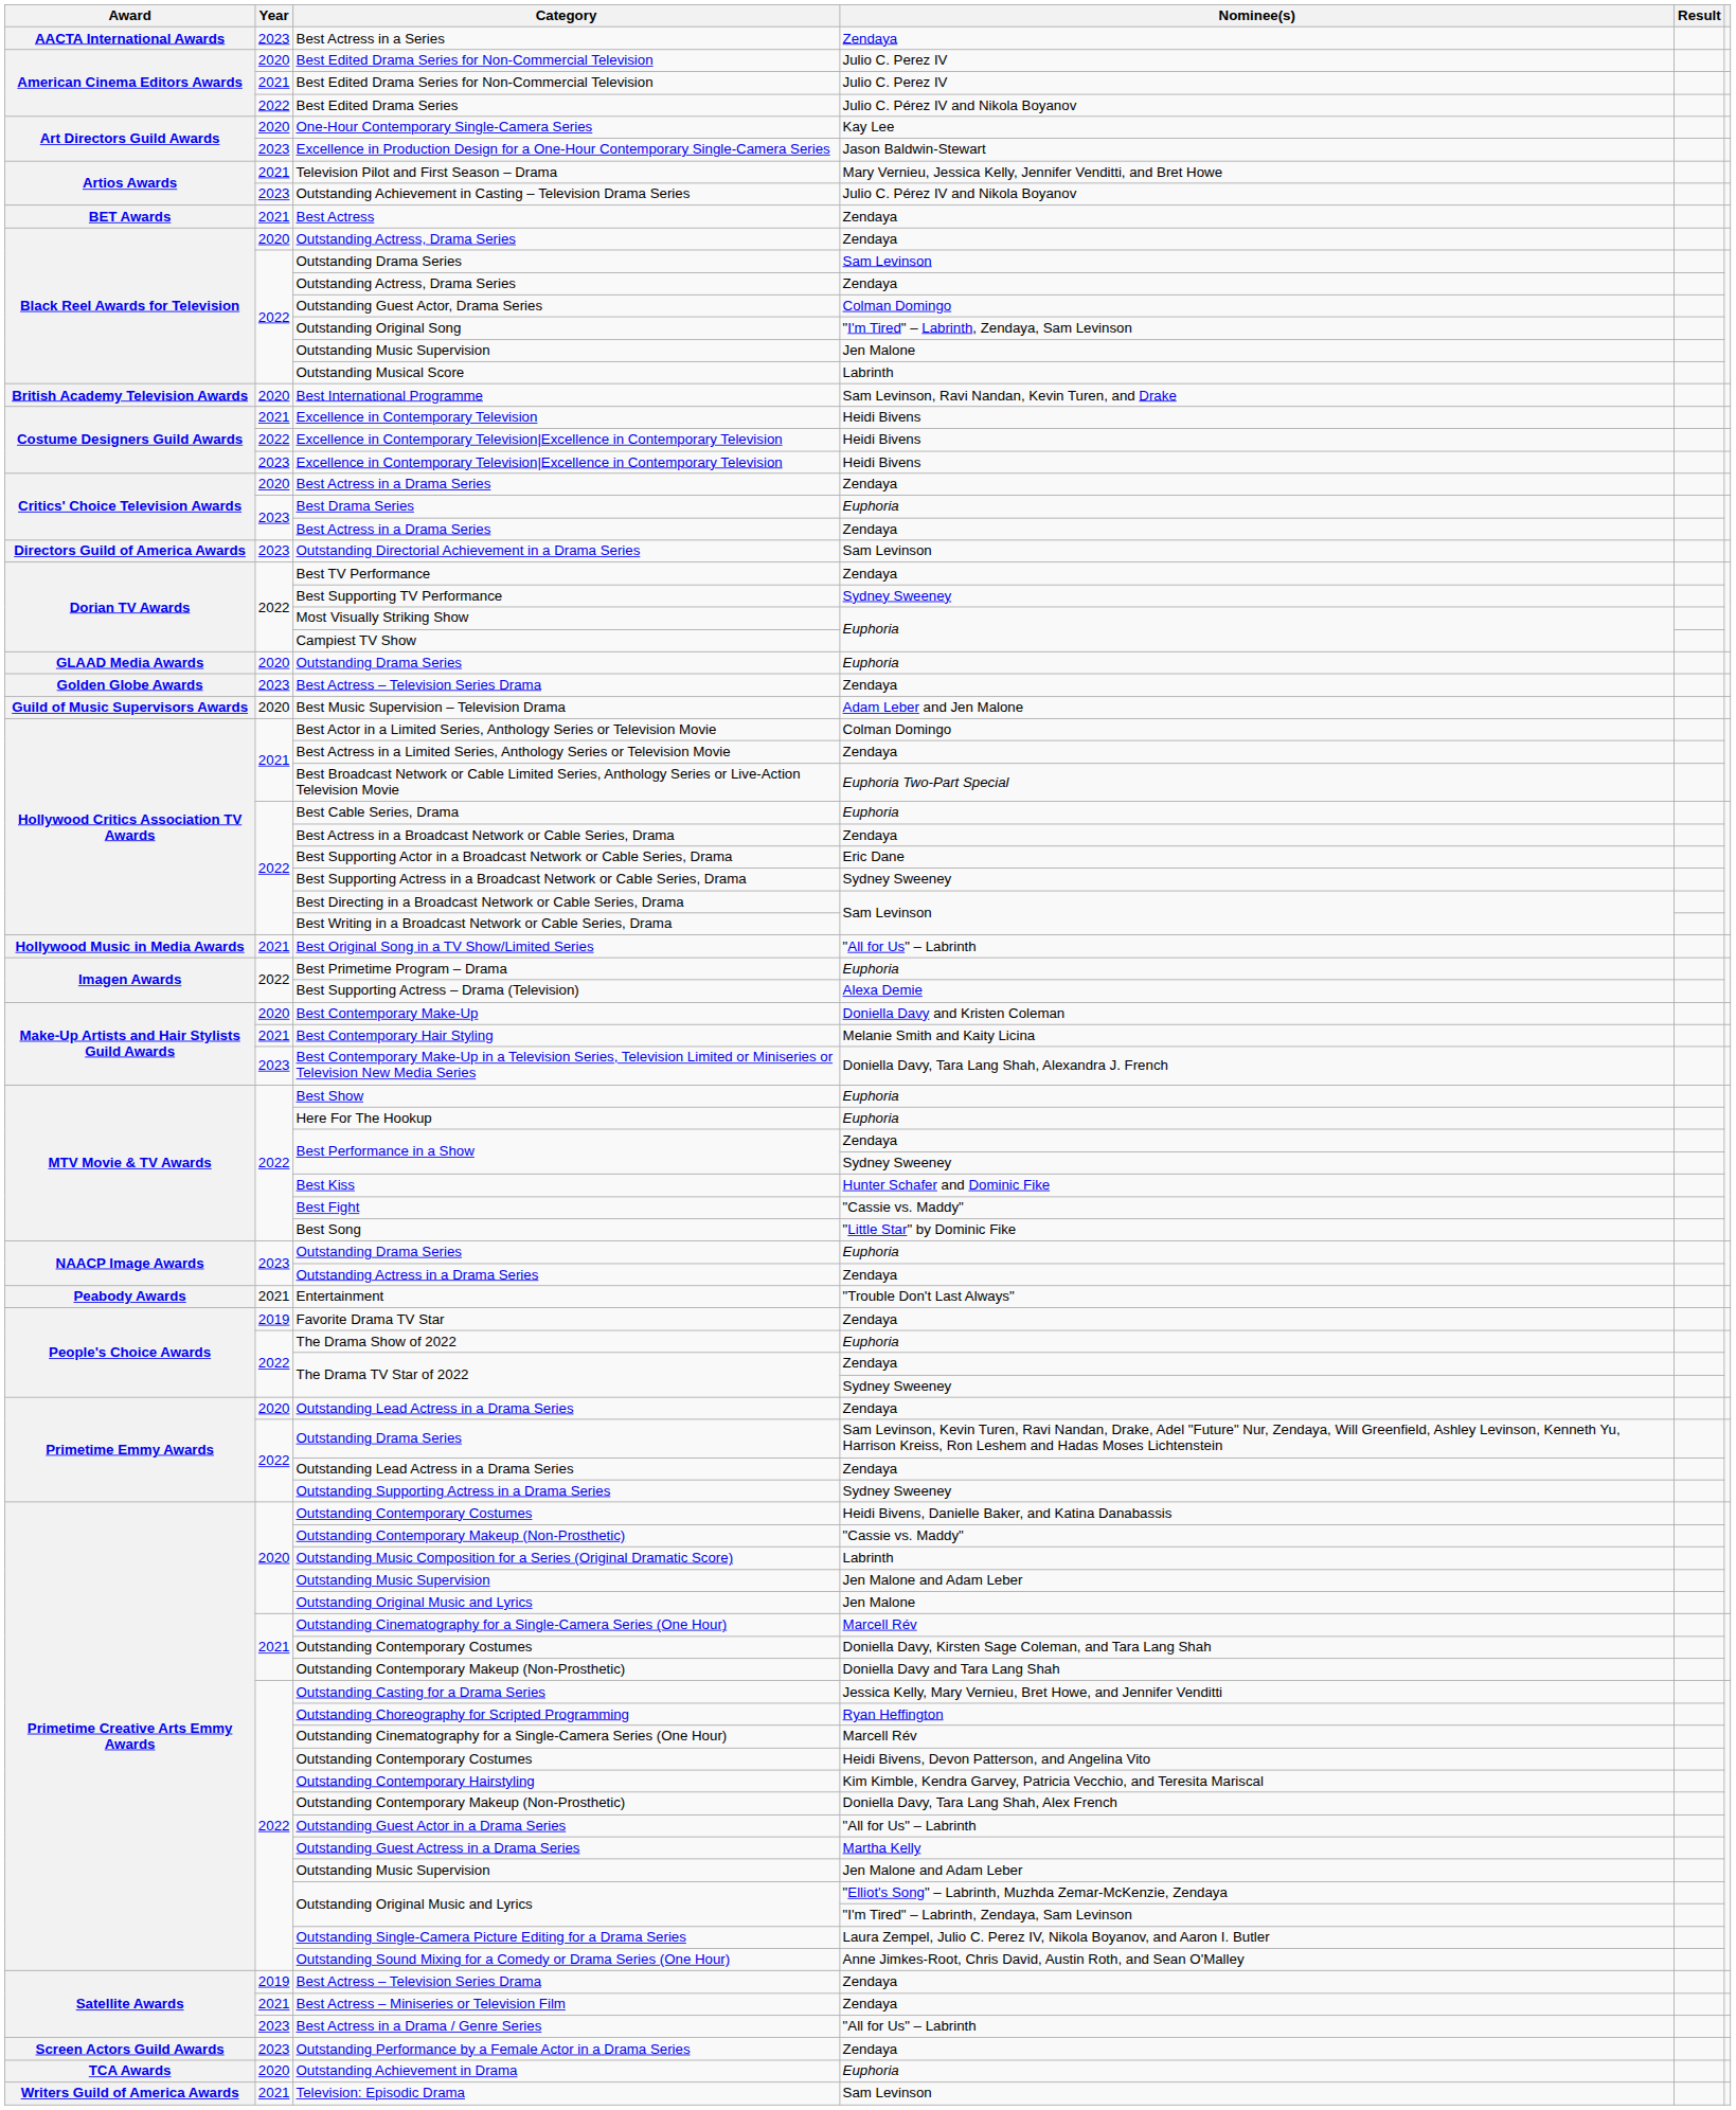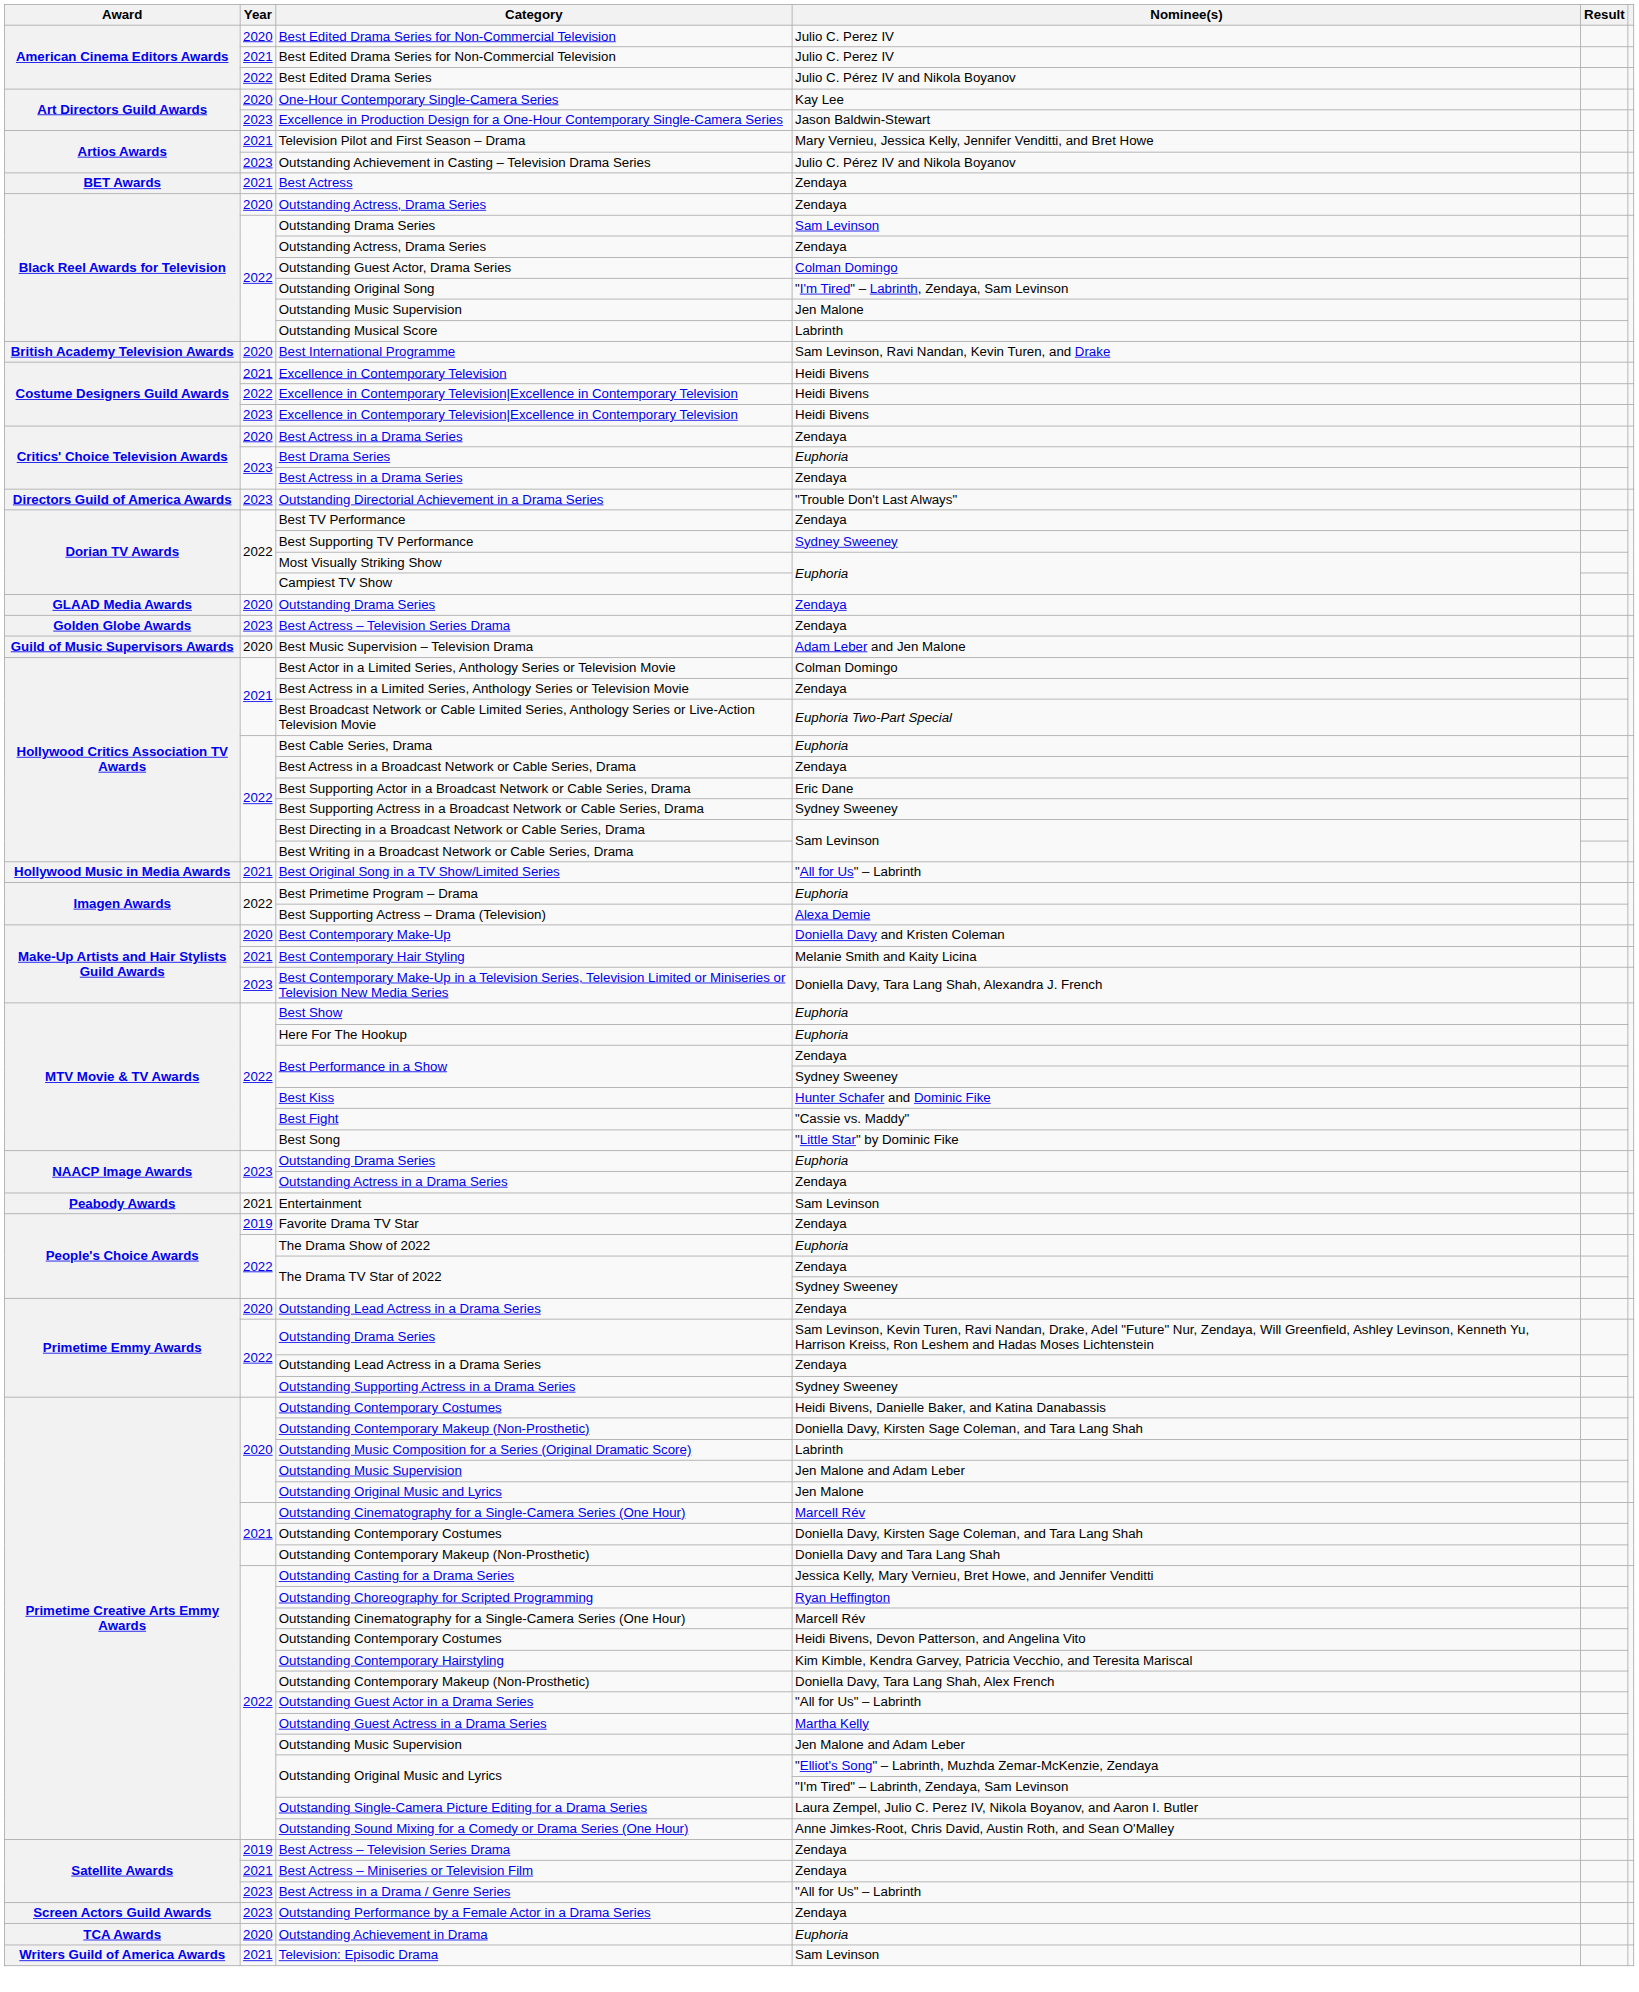- row: AACTA International Awards | 2023 | Best Actress in a Series | Zendaya
Outstanding Directorial Achievement in a Drama Series | Nominee(s): Sam Levinson -> "Trouble Don't Last Always"
2020 / Outstanding Drama Series | Nominee(s): Euphoria -> Zendaya
Entertainment | Nominee(s): "Trouble Don't Last Always" -> Sam Levinson
2020 / Outstanding Contemporary Makeup (Non-Prosthetic) | Nominee(s): "Cassie vs. Maddy" -> Doniella Davy, Kirsten Sage Coleman, and Tara Lang Shah
